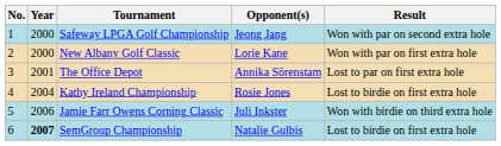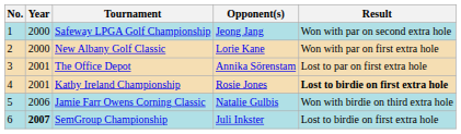Kathy Ireland Championship | Year: 2004 -> 2001
Kathy Ireland Championship | Result: normal -> bold
Jamie Farr Owens Corning Classic | Opponent(s): Juli Inkster -> Natalie Gulbis
SemGroup Championship | Opponent(s): Natalie Gulbis -> Juli Inkster
